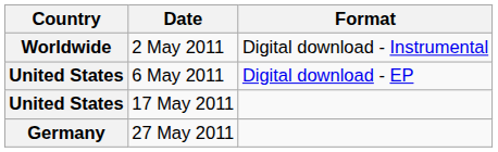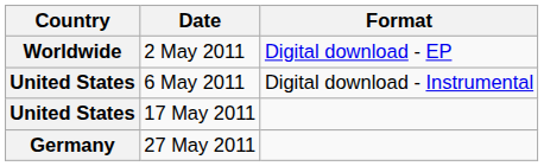2 May 2011 | Format: Digital download - Instrumental -> Digital download - EP
6 May 2011 | Format: Digital download - EP -> Digital download - Instrumental
